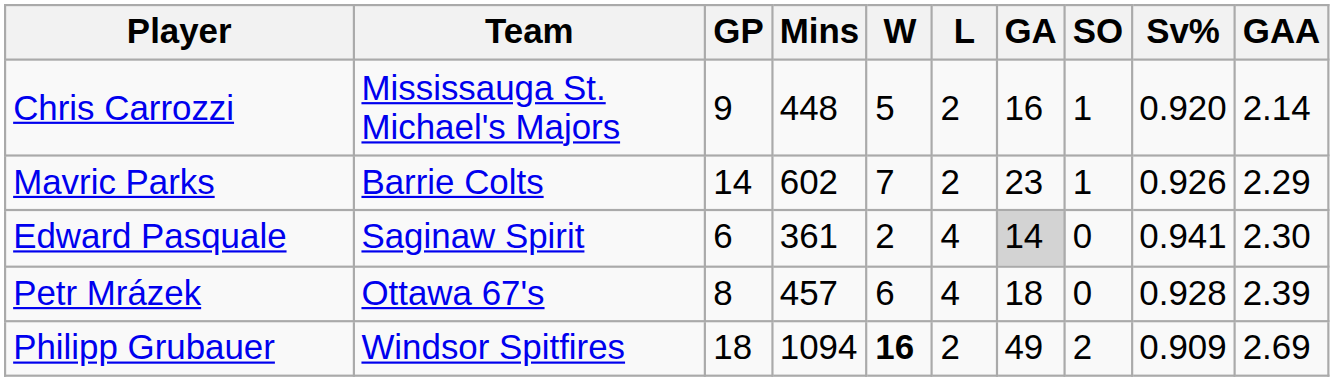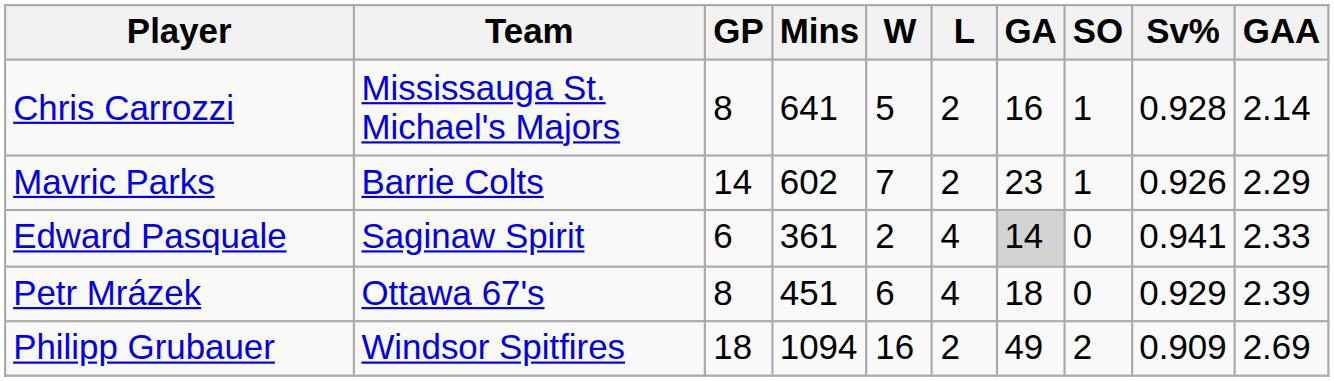Chris Carrozzi | GP: 9 -> 8
Chris Carrozzi | Mins: 448 -> 641
Chris Carrozzi | Sv%: 0.920 -> 0.928
Edward Pasquale | GAA: 2.30 -> 2.33
Petr Mrázek | Mins: 457 -> 451
Petr Mrázek | Sv%: 0.928 -> 0.929
Philipp Grubauer | W: bold -> normal
